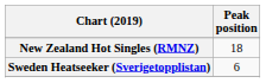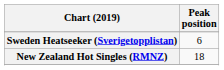rows swapped: New Zealand Hot Singles (RMNZ) <-> Sweden Heatseeker (Sverigetopplistan)
